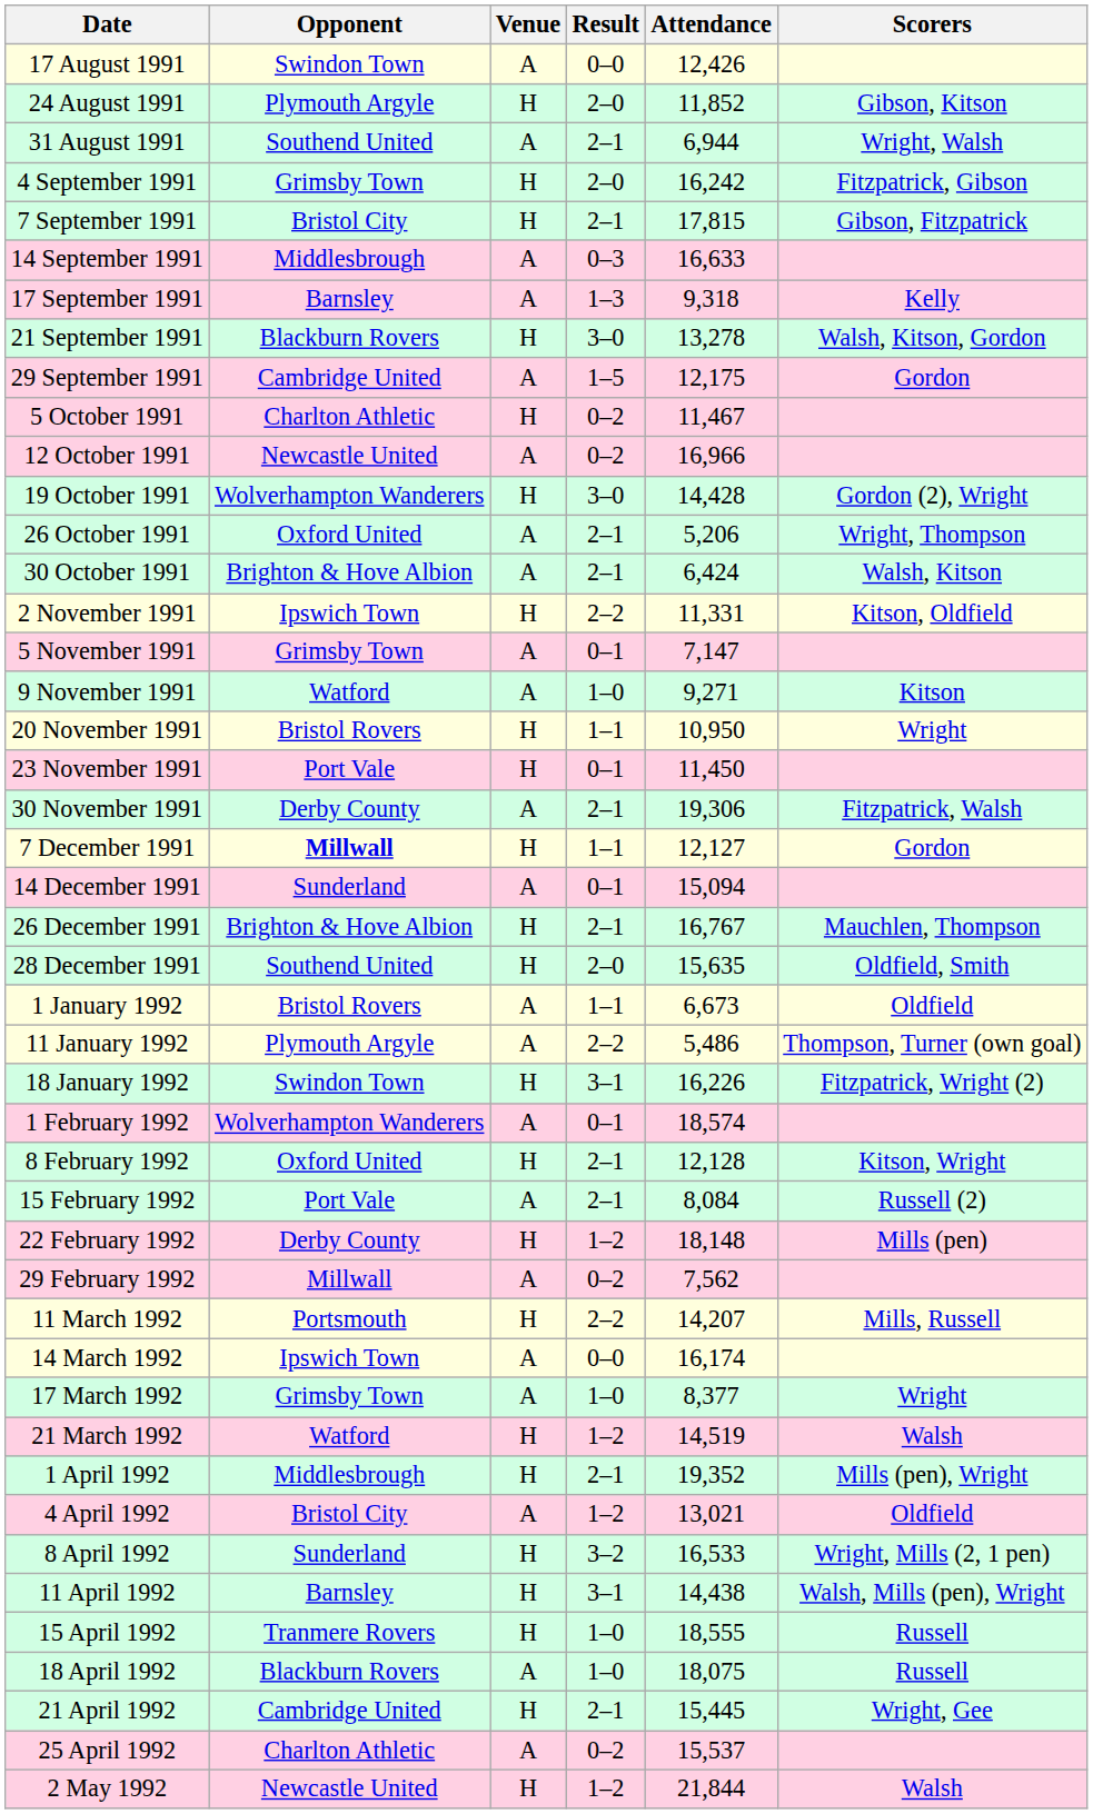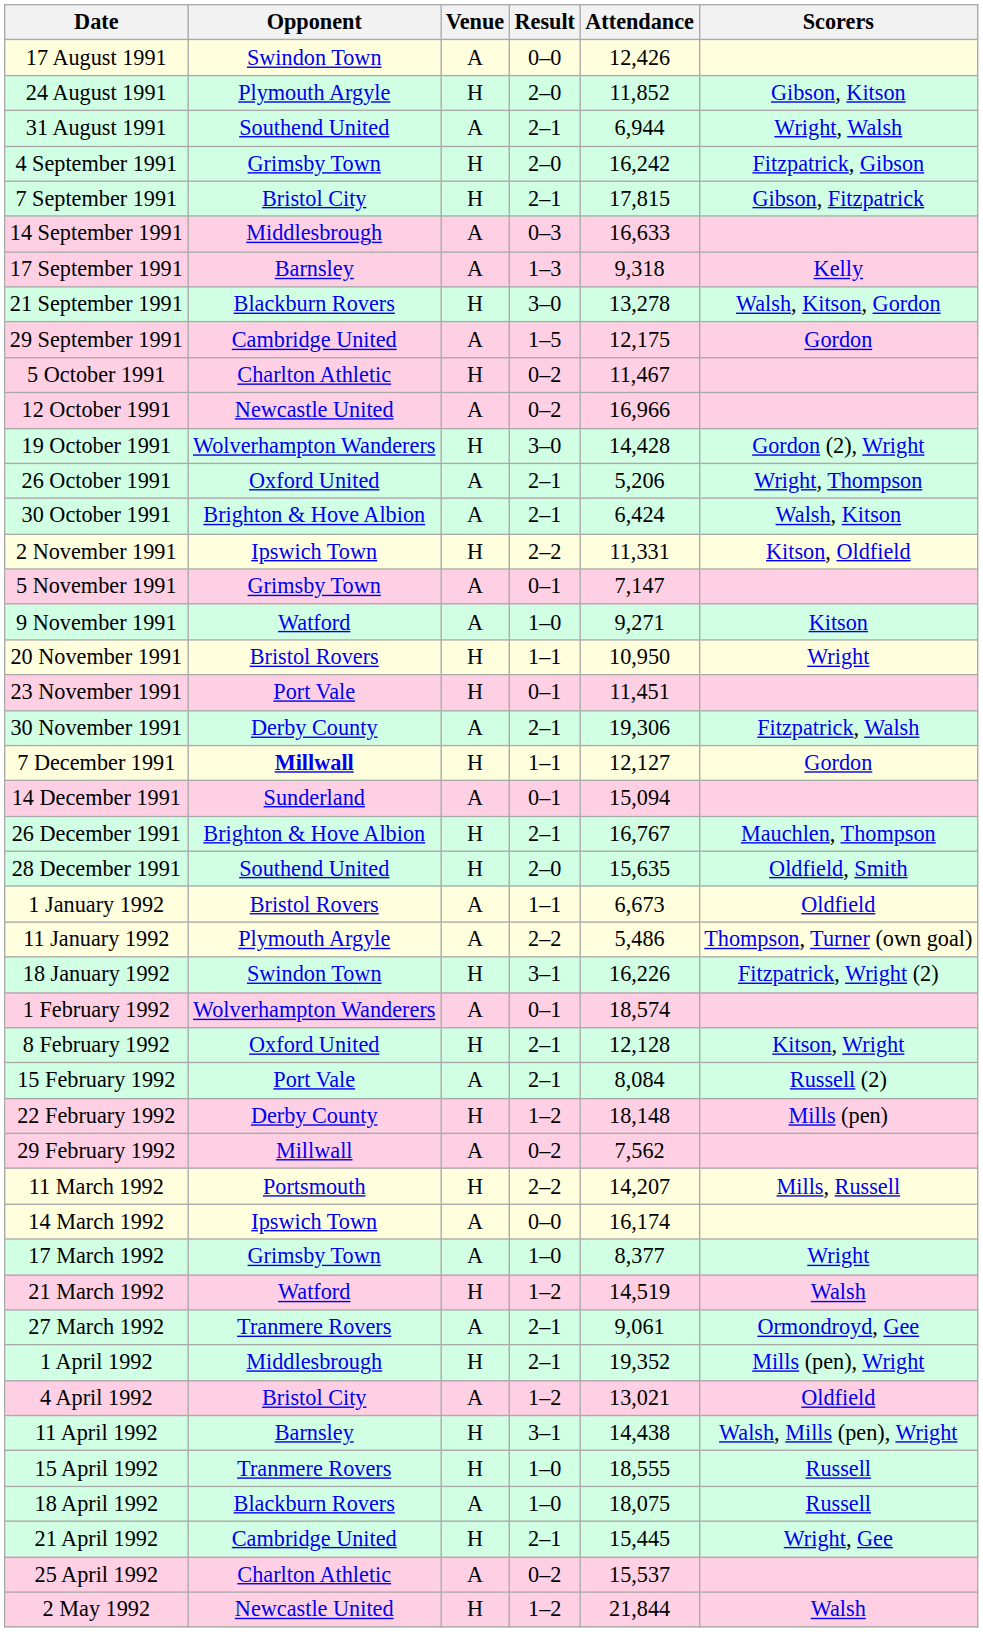23 November 1991 | Attendance: 11,450 -> 11,451
+ row: 27 March 1992 | Tranmere Rovers | A | 2–1 | 9,061 | Ormondroyd, Gee
- row: 8 April 1992 | Sunderland | H | 3–2 | 16,533 | Wright, Mills (2, 1 pen)
